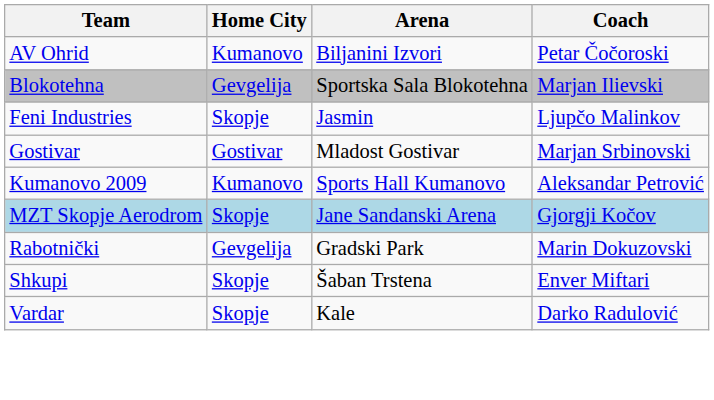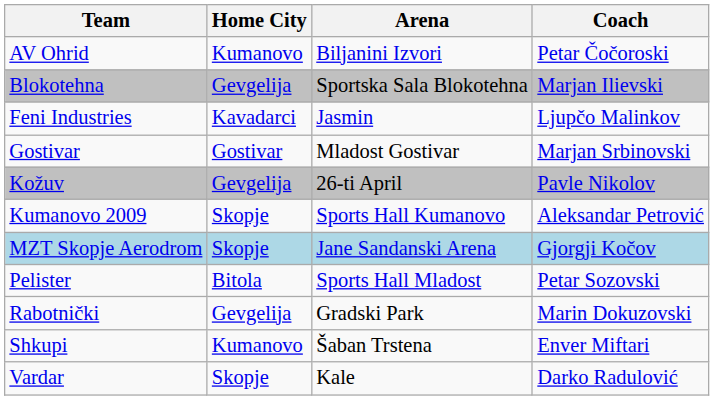Feni Industries | Home City: Skopje -> Kavadarci
+ row: Kožuv | Gevgelija | 26-ti April | Pavle Nikolov
Kumanovo 2009 | Home City: Kumanovo -> Skopje
+ row: Pelister | Bitola | Sports Hall Mladost | Petar Sozovski
Shkupi | Home City: Skopje -> Kumanovo
